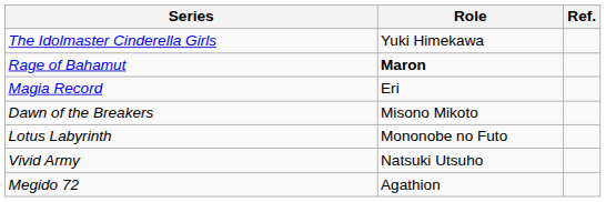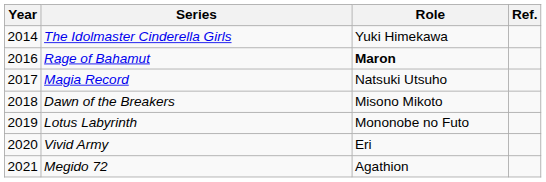+ column: Year | 2014 | 2016 | 2017 | 2018 | 2019 | 2020 | 2021
Magia Record | Role: Eri -> Natsuki Utsuho
Vivid Army | Role: Natsuki Utsuho -> Eri
